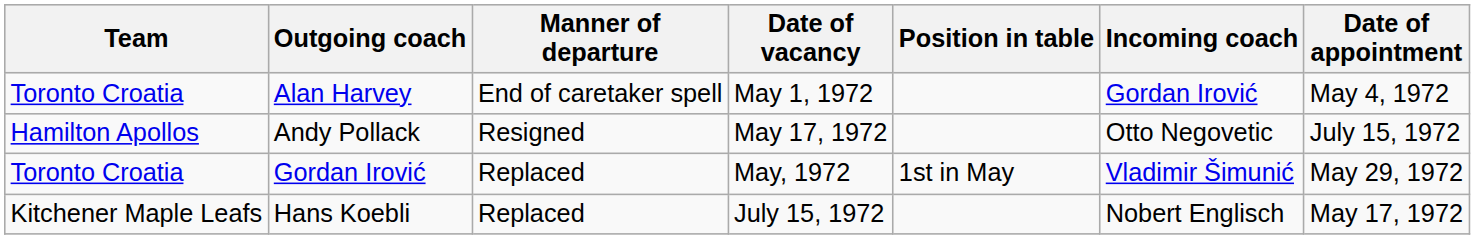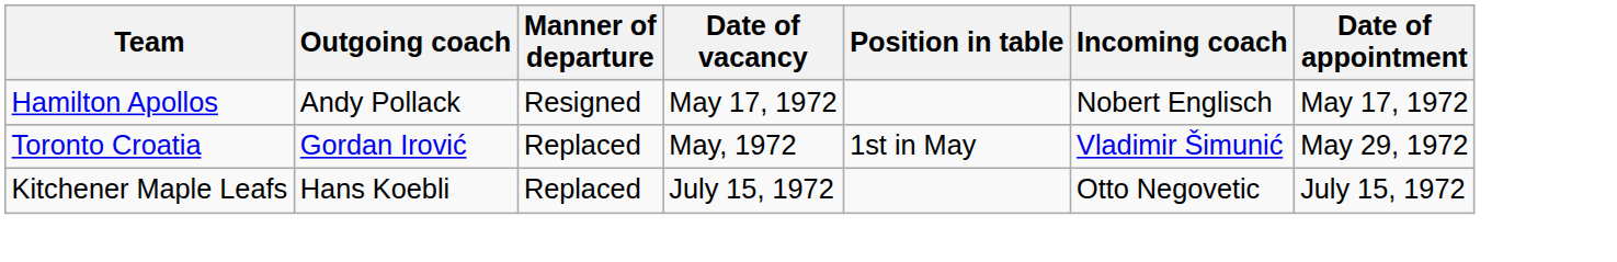- row: Toronto Croatia | Alan Harvey | End of caretaker spell | May 1, 1972 | Gordan Irović | May 4, 1972
Andy Pollack | Incoming coach: Otto Negovetic -> Nobert Englisch
Andy Pollack | Date of appointment: July 15, 1972 -> May 17, 1972
Hans Koebli | Incoming coach: Nobert Englisch -> Otto Negovetic
Hans Koebli | Date of appointment: May 17, 1972 -> July 15, 1972
